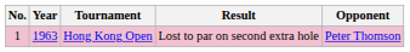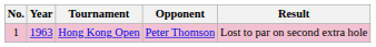columns swapped: Opponent <-> Result
